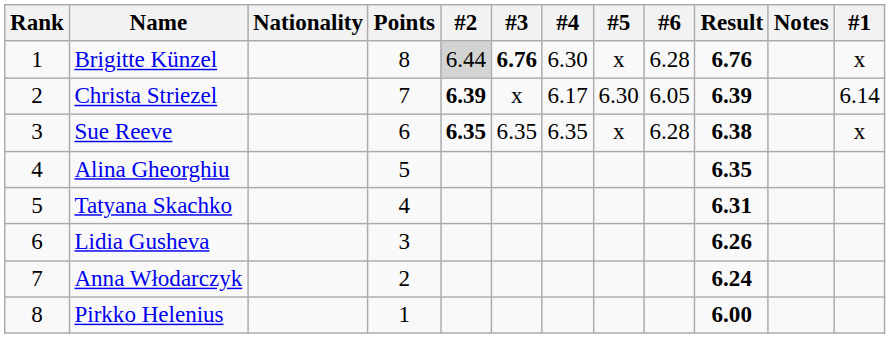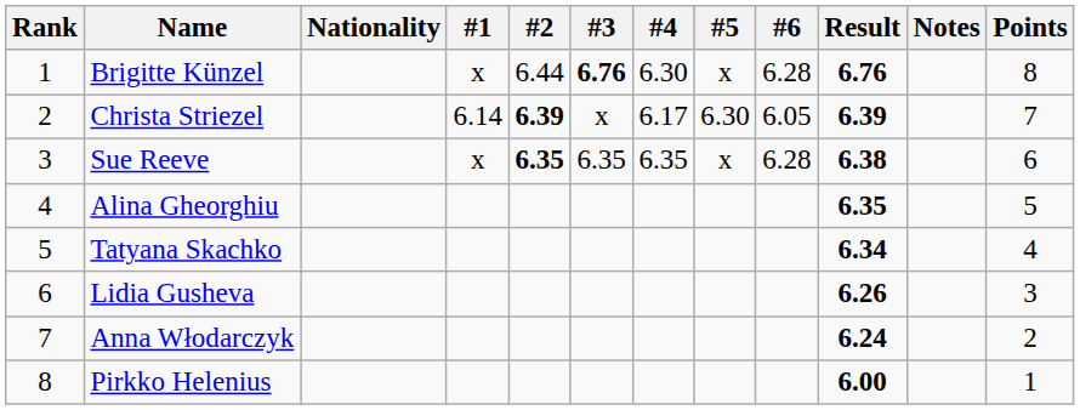columns swapped: #1 <-> Points
Brigitte Künzel | #2: lightgrey background -> no background
Tatyana Skachko | Result: 6.31 -> 6.34
